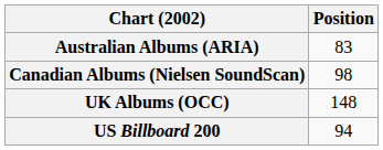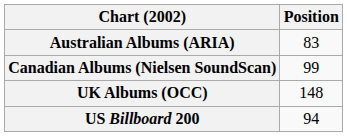Canadian Albums (Nielsen SoundScan) | Position: 98 -> 99
